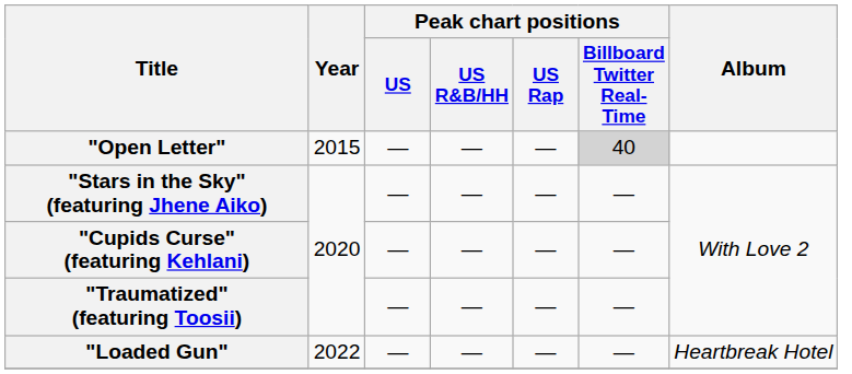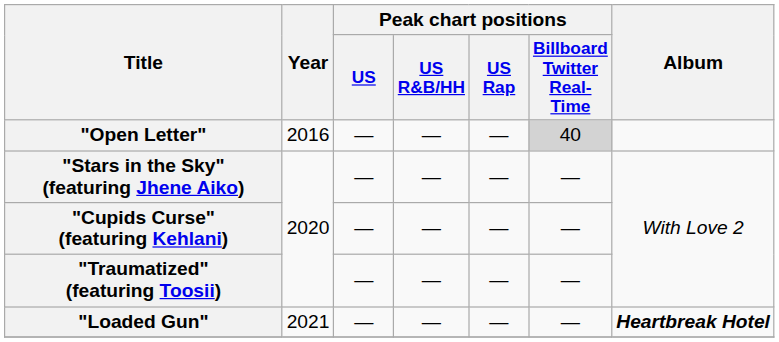"Open Letter" | Year: 2015 -> 2016
"Loaded Gun" | Year: 2022 -> 2021
"Loaded Gun" | Album: normal -> bold
